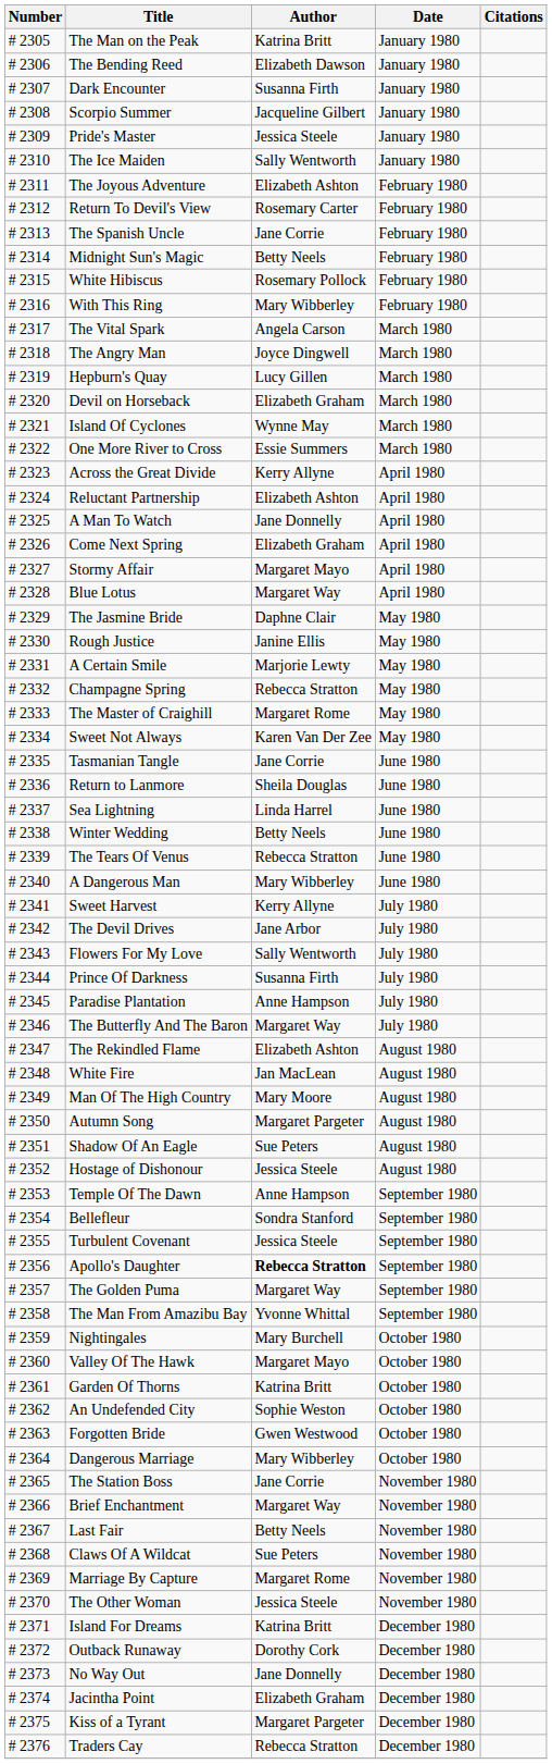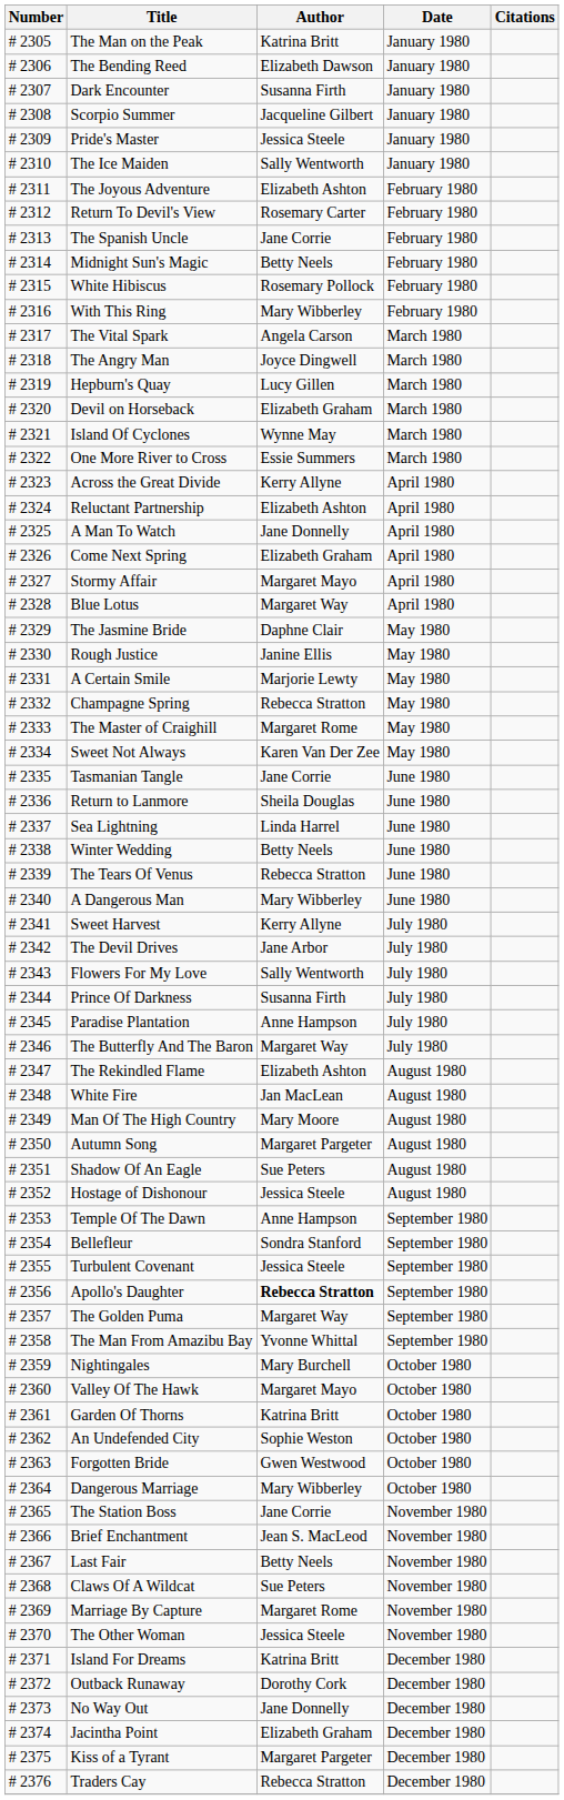Brief Enchantment | Author: Margaret Way -> Jean S. MacLeod
